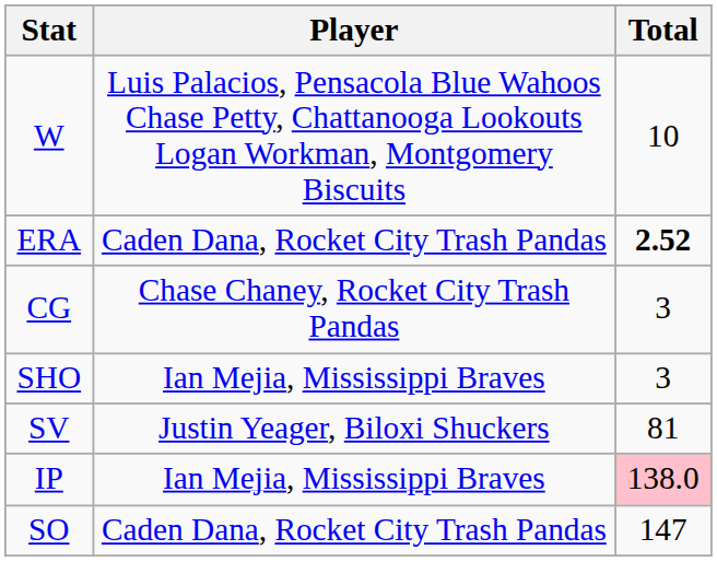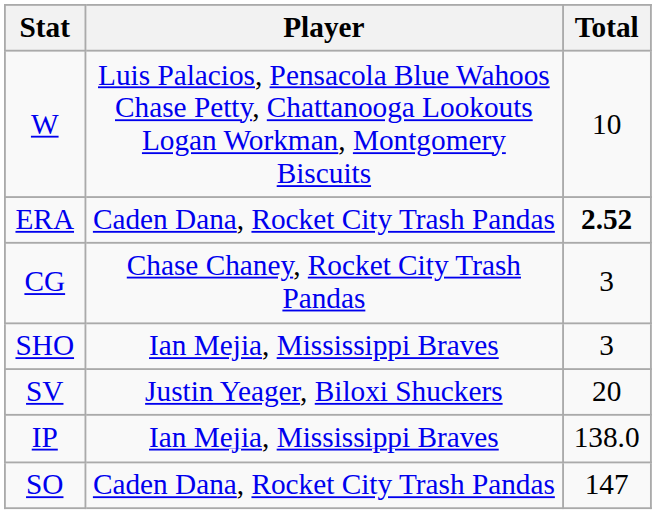SV | Total: 81 -> 20
IP | Total: pink background -> no background
